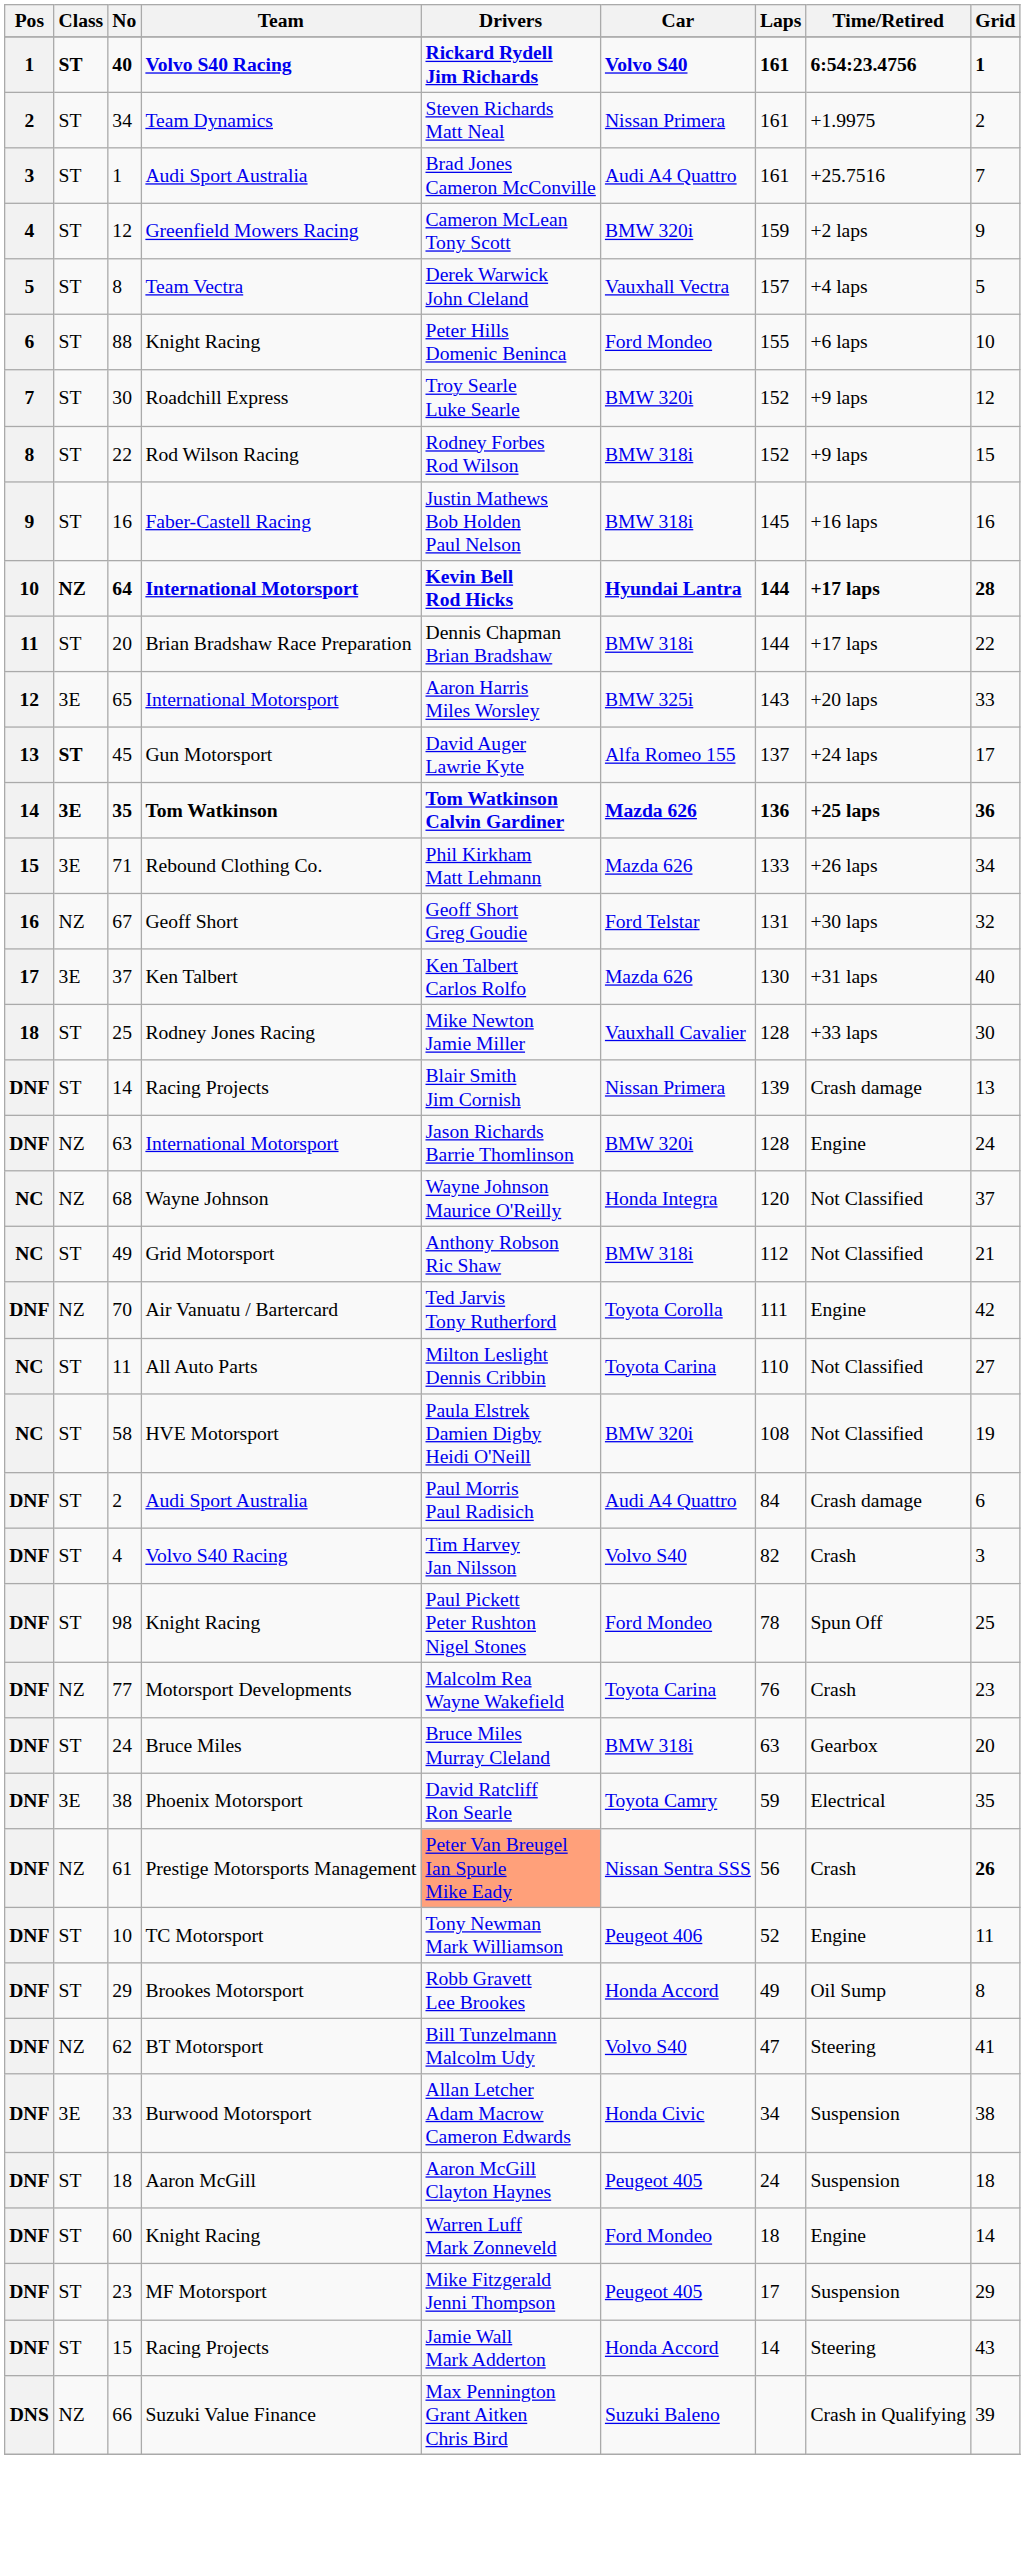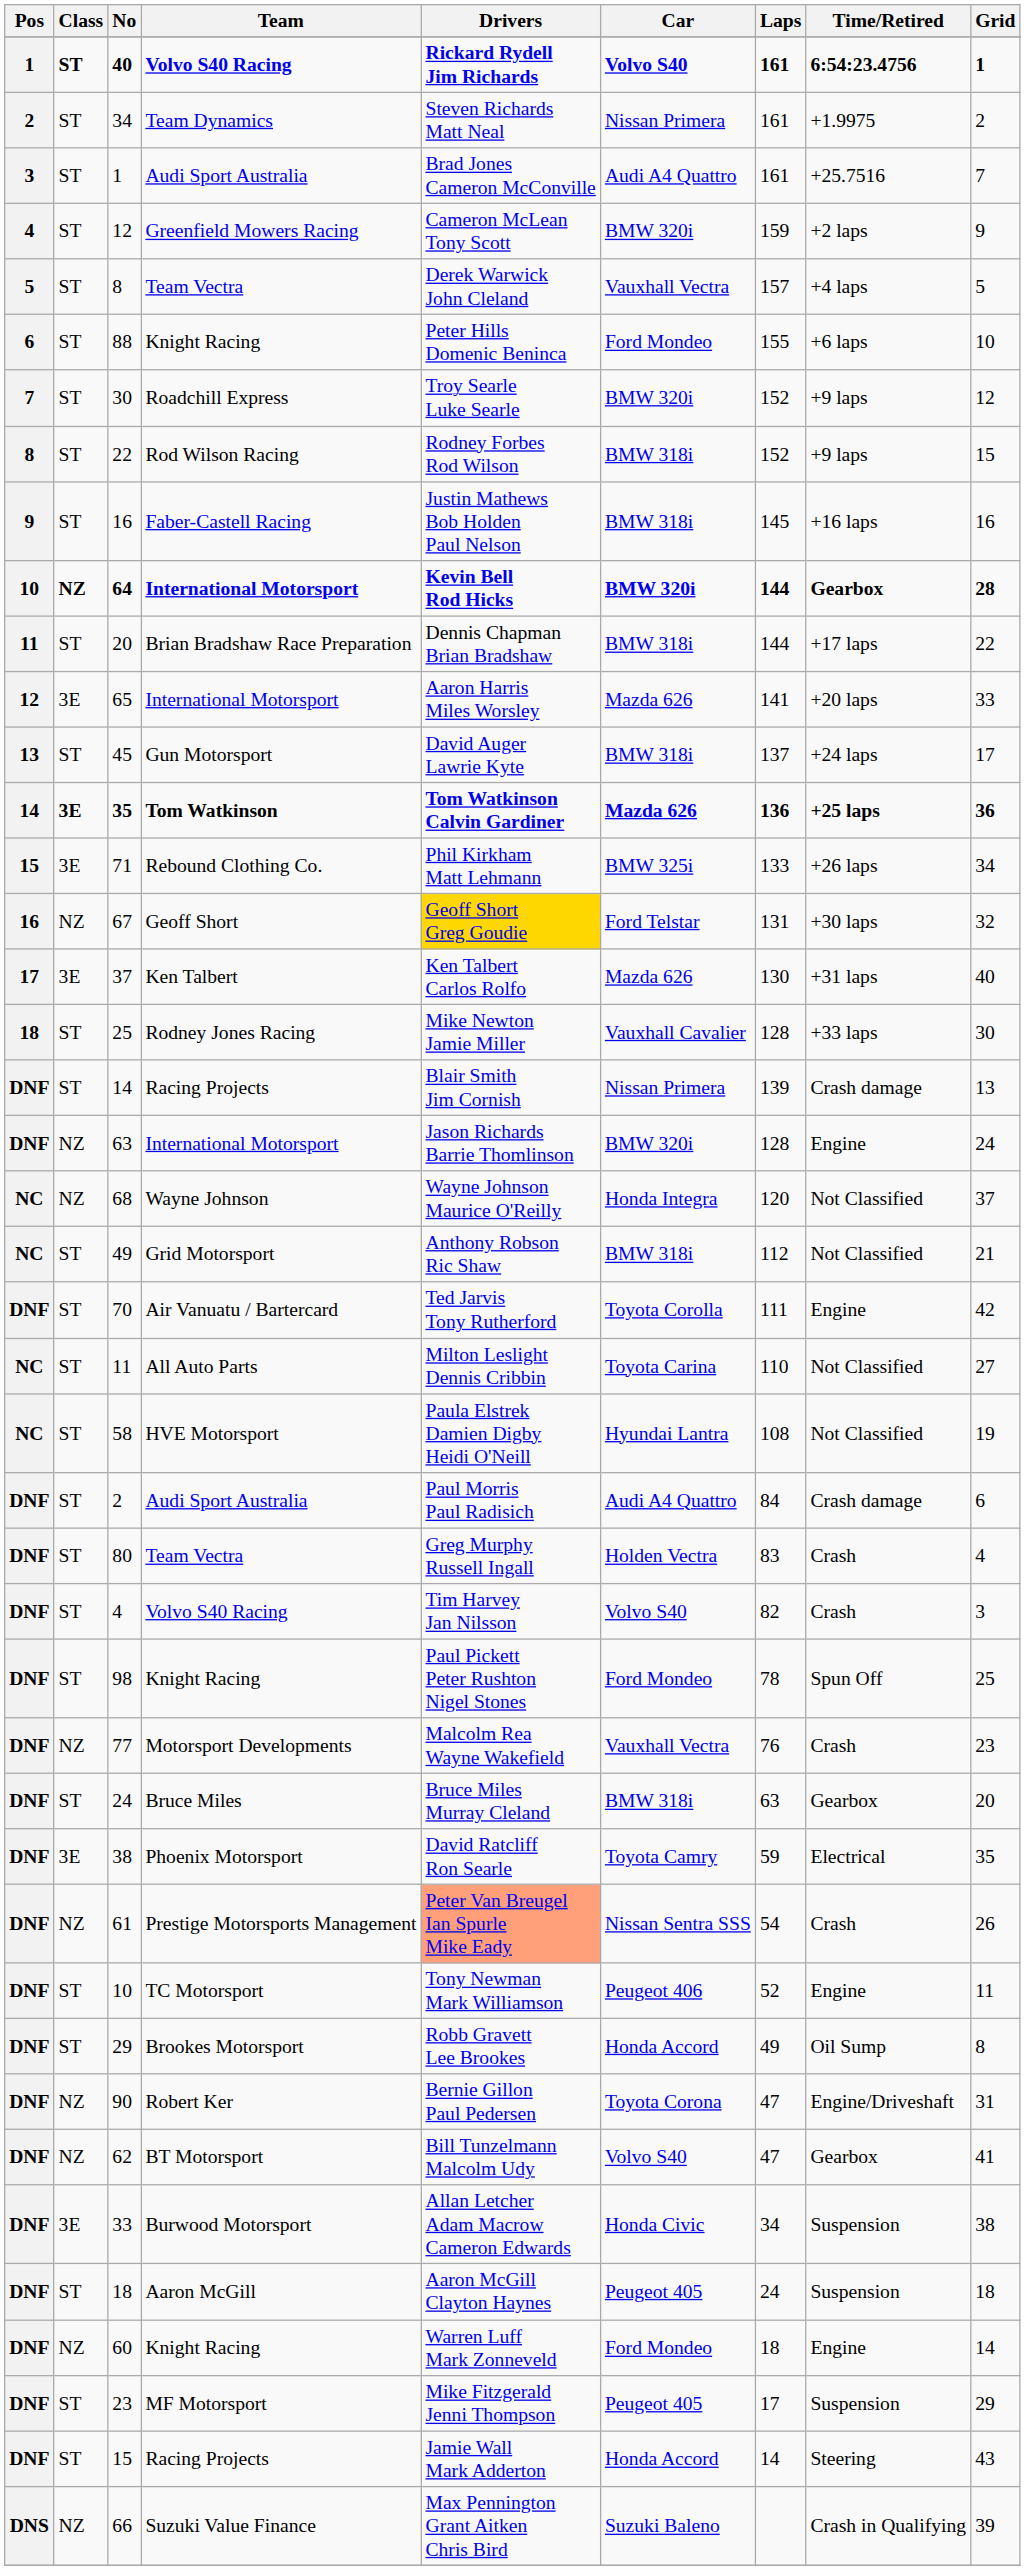64 | Car: Hyundai Lantra -> BMW 320i
64 | Time/Retired: +17 laps -> Gearbox
65 | Car: BMW 325i -> Mazda 626
65 | Laps: 143 -> 141
45 | Class: bold -> normal
45 | Car: Alfa Romeo 155 -> BMW 318i
71 | Car: Mazda 626 -> BMW 325i
67 | Drivers: no background -> gold background
70 | Class: NZ -> ST
58 | Car: BMW 320i -> Hyundai Lantra
+ row: DNF | ST | 80 | Team Vectra | Greg Murphy Russell Ingall | Holden Vectra | 83 | Crash | 4
77 | Car: Toyota Carina -> Vauxhall Vectra
61 | Laps: 56 -> 54
61 | Grid: bold -> normal
+ row: DNF | NZ | 90 | Robert Ker | Bernie Gillon Paul Pedersen | Toyota Corona | 47 | Engine/Driveshaft | 31
62 | Time/Retired: Steering -> Gearbox
60 | Class: ST -> NZ
